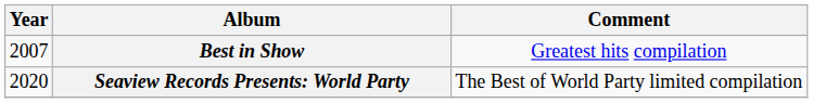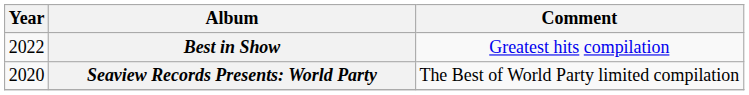Best in Show | Year: 2007 -> 2022
